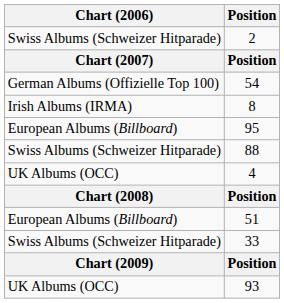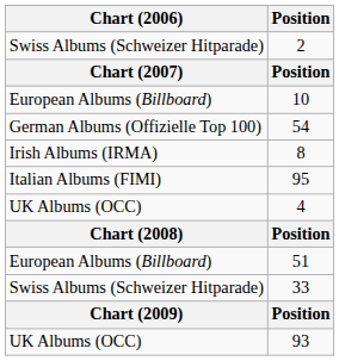+ row: European Albums (Billboard) | 10
95 | Chart (2006): European Albums (Billboard) -> Italian Albums (FIMI)
- row: Swiss Albums (Schweizer Hitparade) | 88
